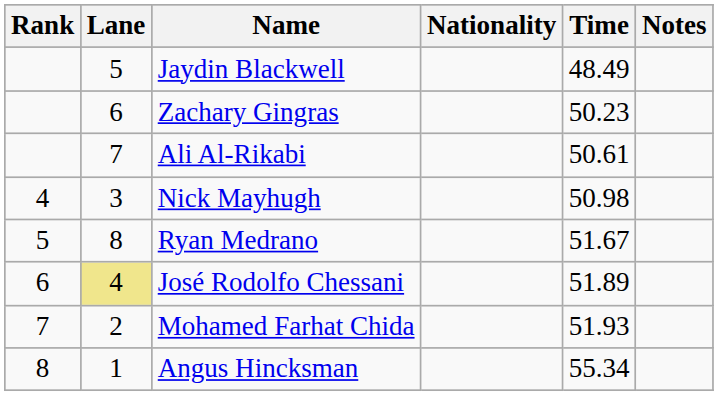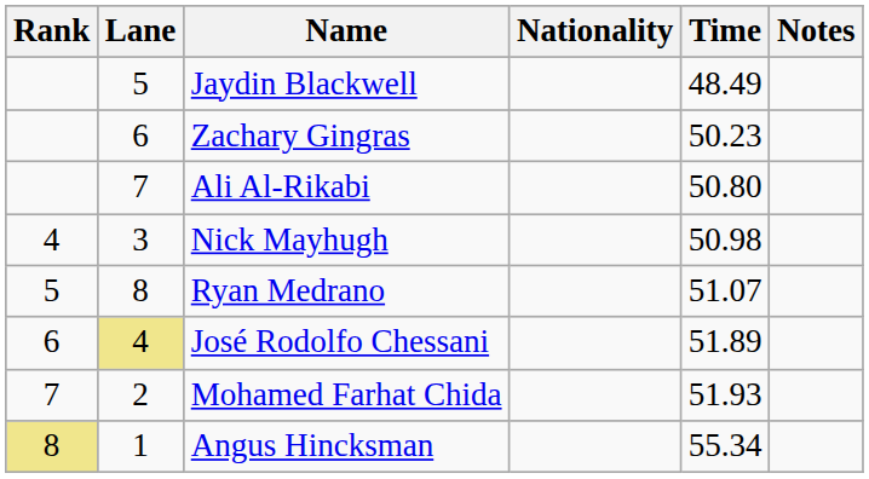Ali Al-Rikabi | Time: 50.61 -> 50.80
Ryan Medrano | Time: 51.67 -> 51.07
Angus Hincksman | Rank: no background -> khaki background
